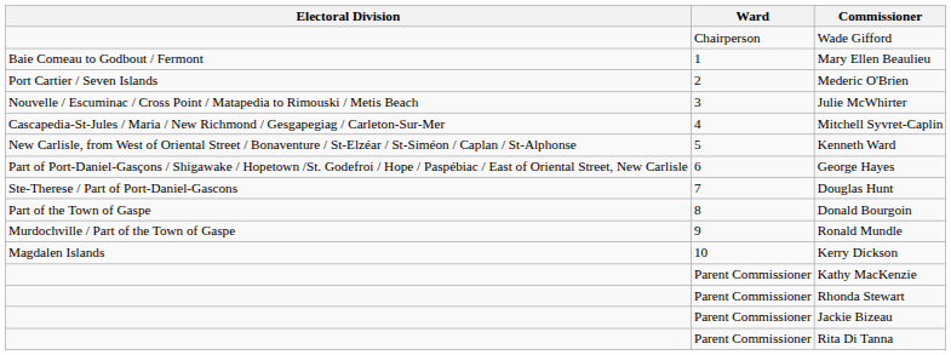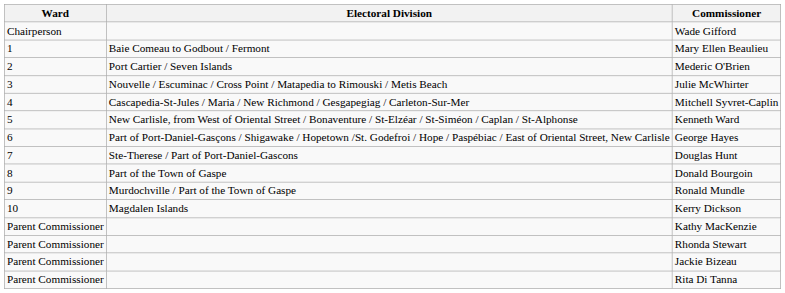columns swapped: Ward <-> Electoral Division
